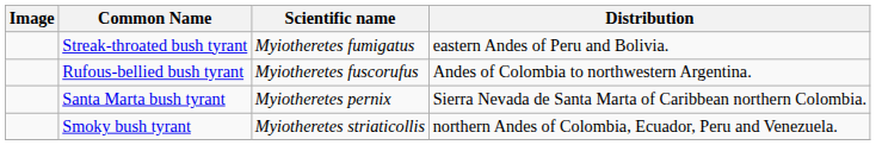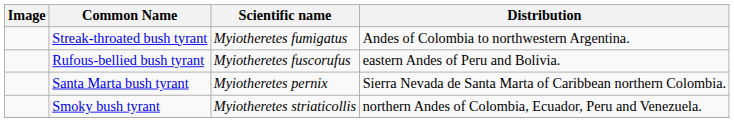Streak-throated bush tyrant | Distribution: eastern Andes of Peru and Bolivia. -> Andes of Colombia to northwestern Argentina.
Rufous-bellied bush tyrant | Distribution: Andes of Colombia to northwestern Argentina. -> eastern Andes of Peru and Bolivia.
